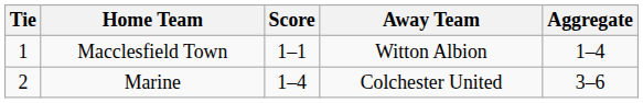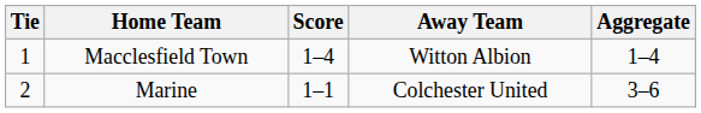Macclesfield Town | Score: 1–1 -> 1–4
Marine | Score: 1–4 -> 1–1
